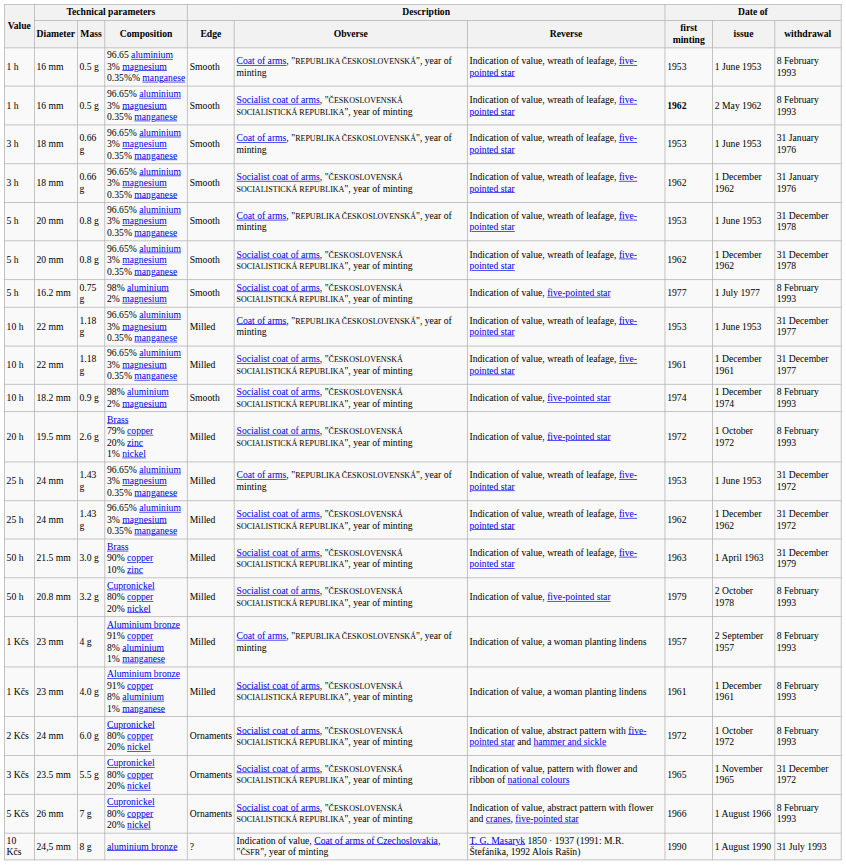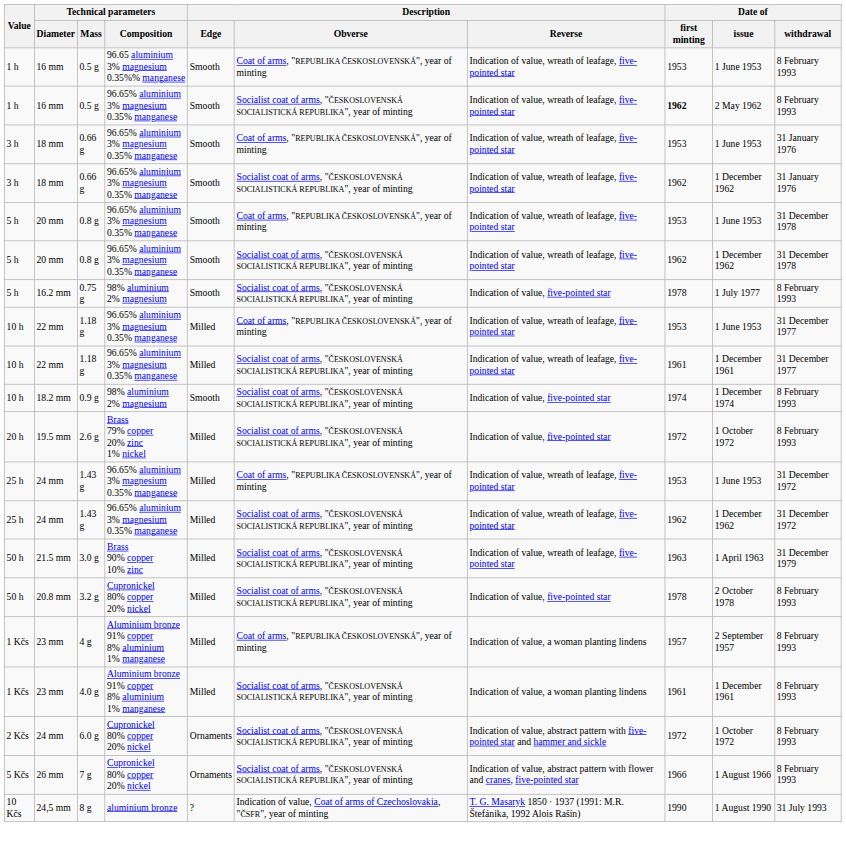0.75 g | Date of / first minting: 1977 -> 1978
3.2 g | Date of / first minting: 1979 -> 1978
- row: 3 Kčs | 23.5 mm | 5.5 g | Cupronickel 80% copper 20% nickel | Ornaments | Socialist coat of arms, "ČESKOSLOVENSKÁ SOCIALISTICKÁ REPUBLIKA", year of minting | Indication of value, pattern with flower and ribbon of national colours | 1965 | 1 November 1965 | 31 December 1972
